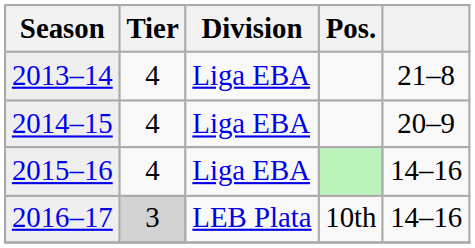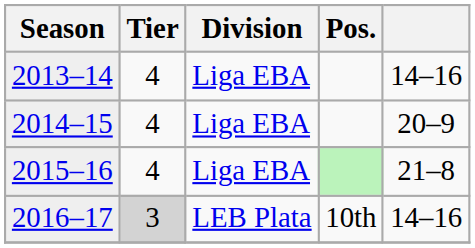2013–14 | column 5: 21–8 -> 14–16
2015–16 | column 5: 14–16 -> 21–8
